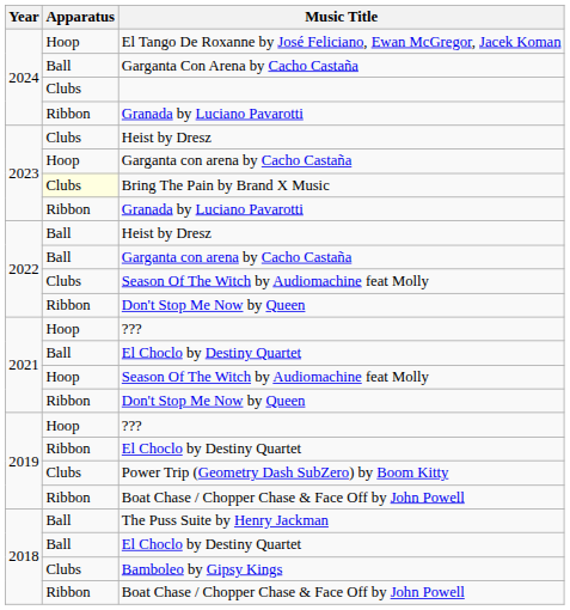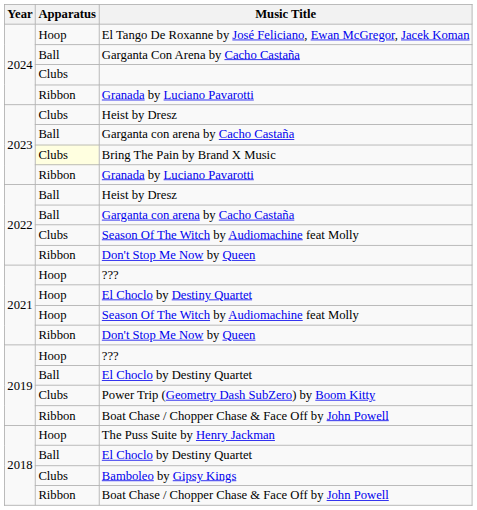2023 / Garganta con arena by Cacho Castaña | Apparatus: Hoop -> Ball
2021 / El Choclo by Destiny Quartet | Apparatus: Ball -> Hoop
2019 / El Choclo by Destiny Quartet | Apparatus: Ribbon -> Ball
The Puss Suite by Henry Jackman | Apparatus: Ball -> Hoop
